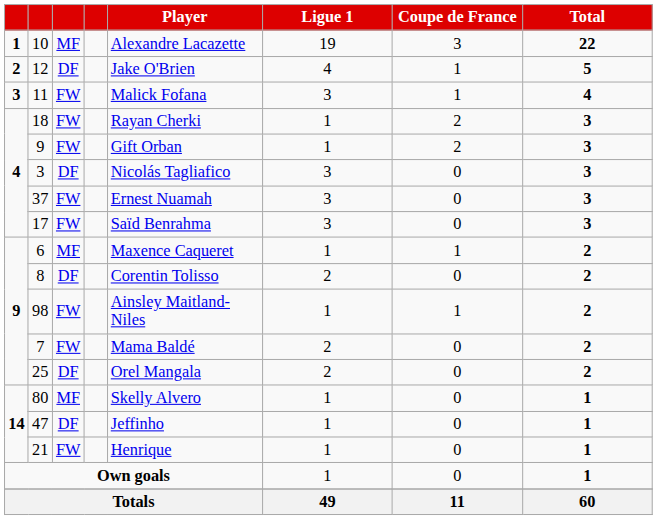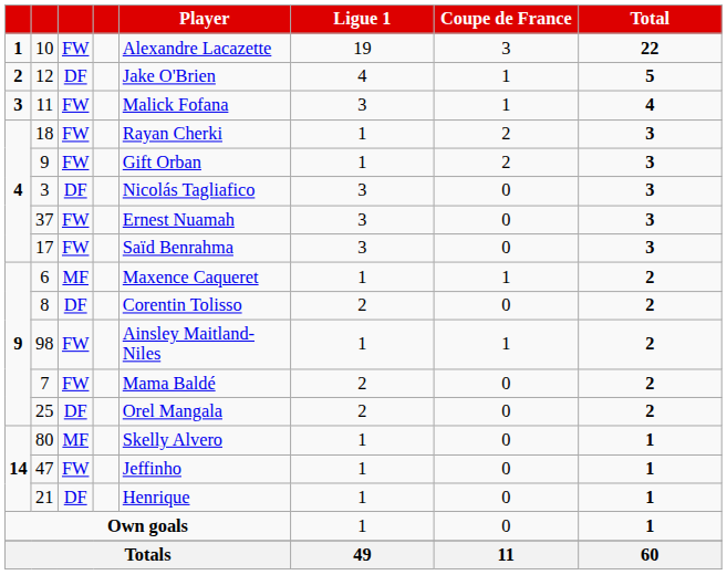10 | column 3: MF -> FW
47 | column 3: DF -> FW
21 | column 3: FW -> DF
